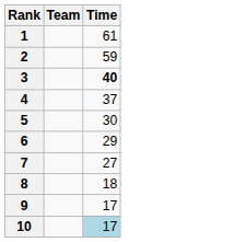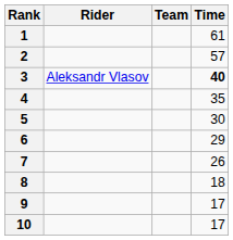+ column: Rider | Aleksandr Vlasov
2 | Time: 59 -> 57
4 | Time: 37 -> 35
7 | Time: 27 -> 26
10 | Time: lightblue background -> no background
